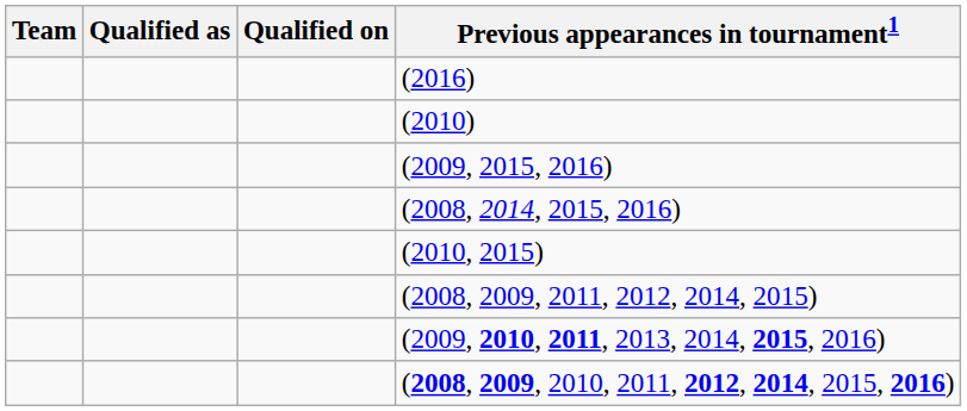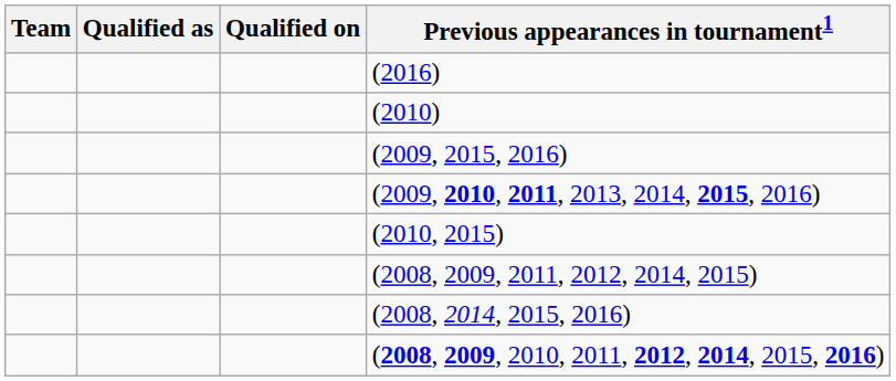rows swapped: (2008, 2014, 2015, 2016) <-> (2009, 2010, 2011, 2013, 2014, 2015, 2016)
